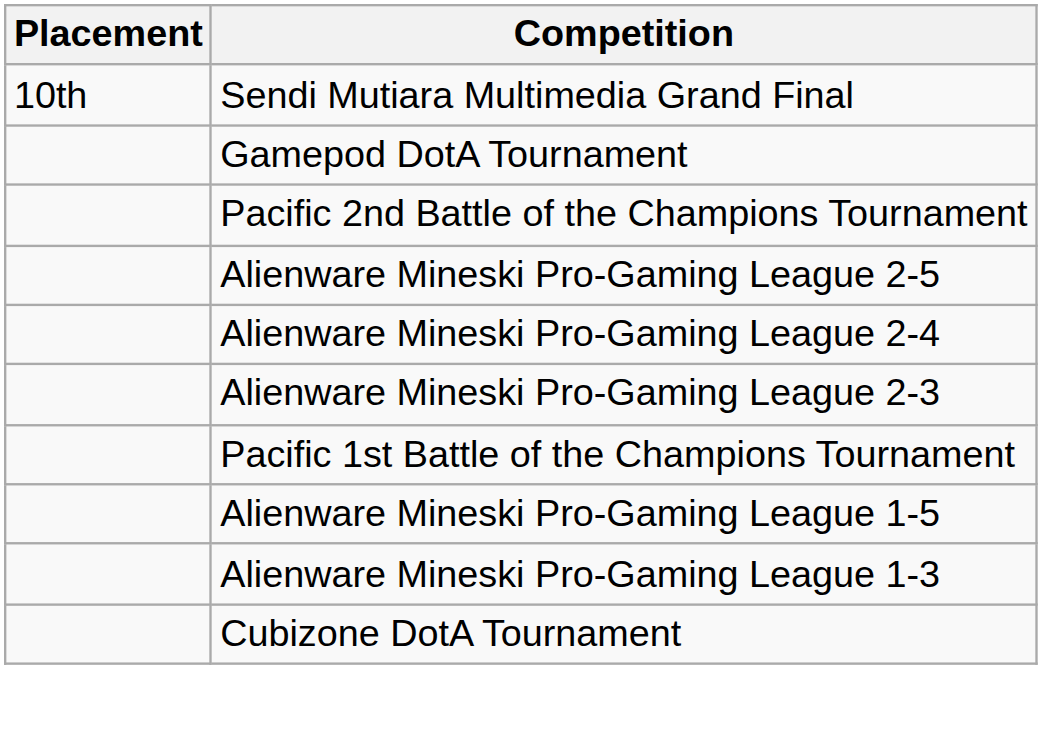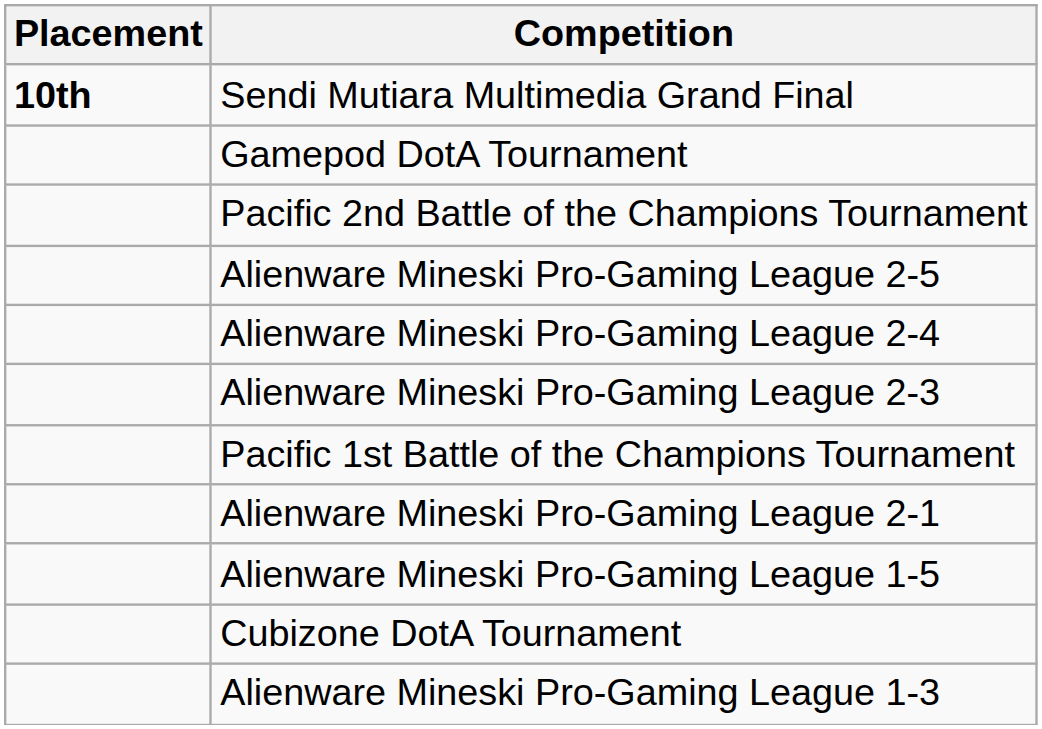Sendi Mutiara Multimedia Grand Final | Placement: normal -> bold
+ row: Alienware Mineski Pro-Gaming League 2-1
rows swapped: Alienware Mineski Pro-Gaming League 1-3 <-> Cubizone DotA Tournament
